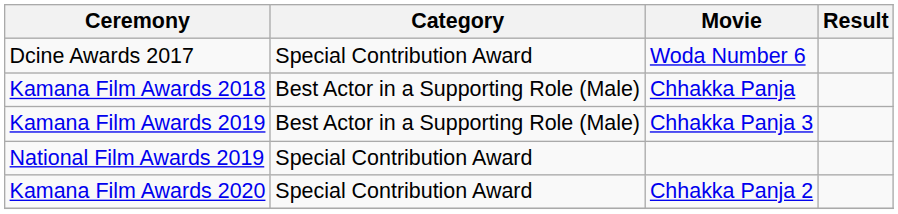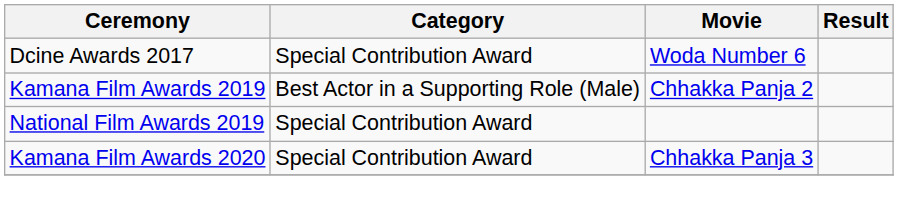- row: Kamana Film Awards 2018 | Best Actor in a Supporting Role (Male) | Chhakka Panja
Kamana Film Awards 2019 | Movie: Chhakka Panja 3 -> Chhakka Panja 2
Kamana Film Awards 2020 | Movie: Chhakka Panja 2 -> Chhakka Panja 3
